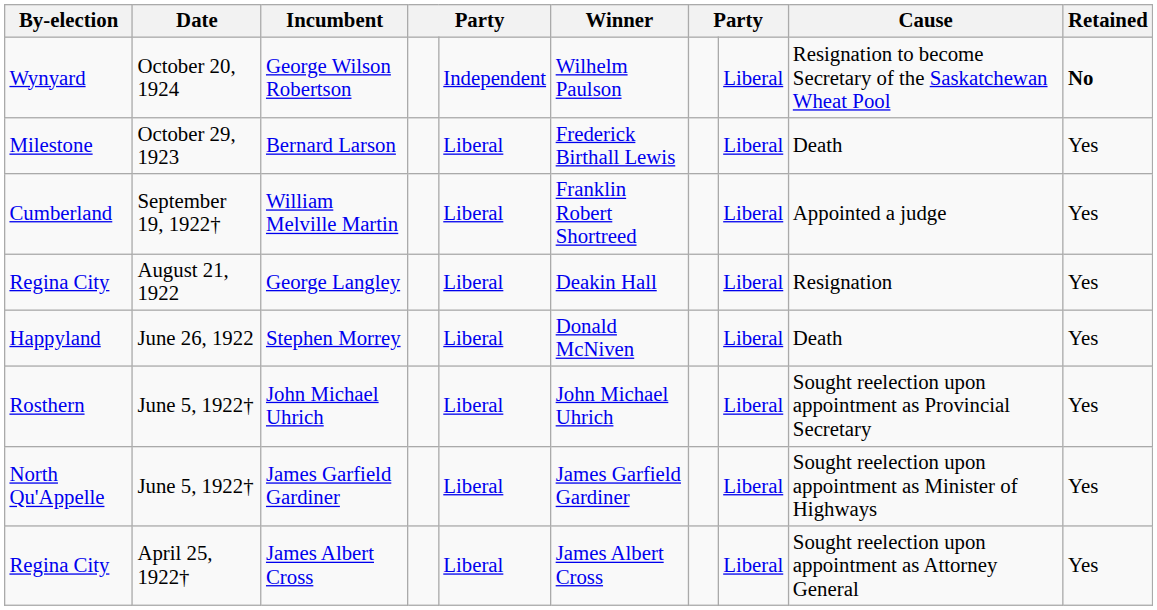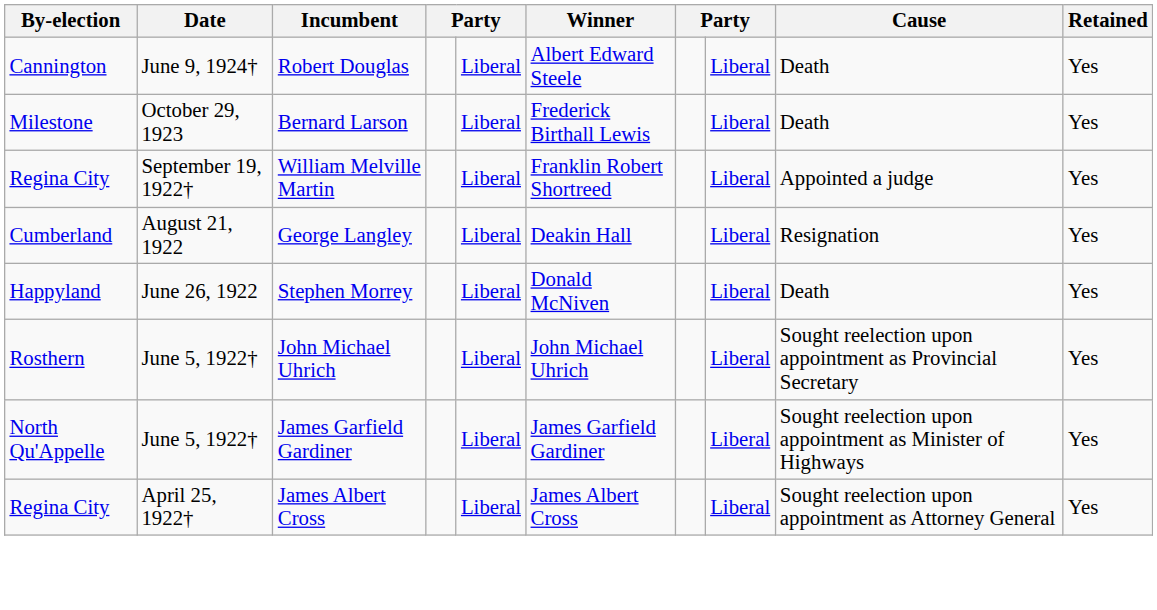- row: Wynyard | October 20, 1924 | George Wilson Robertson | Independent | Wilhelm Paulson | Liberal | Resignation to become Secretary of the Saskatchewan Wheat Pool | No
+ row: Cannington | June 9, 1924† | Robert Douglas | Liberal | Albert Edward Steele | Liberal | Death | Yes
William Melville Martin | By-election: Cumberland -> Regina City
George Langley | By-election: Regina City -> Cumberland
